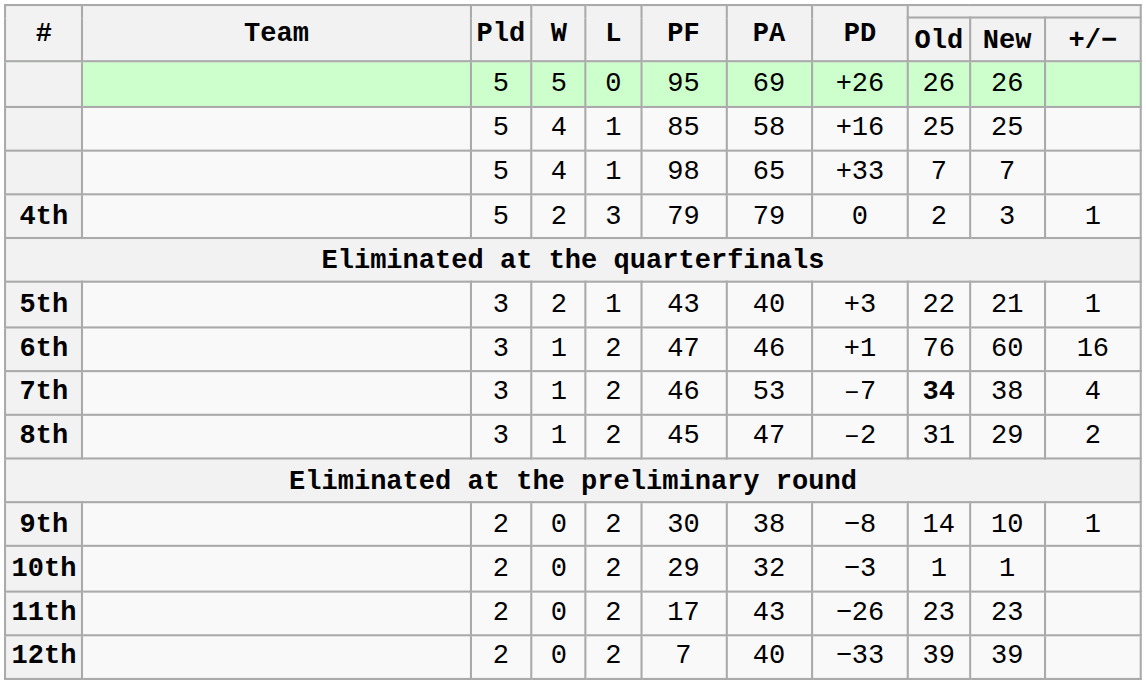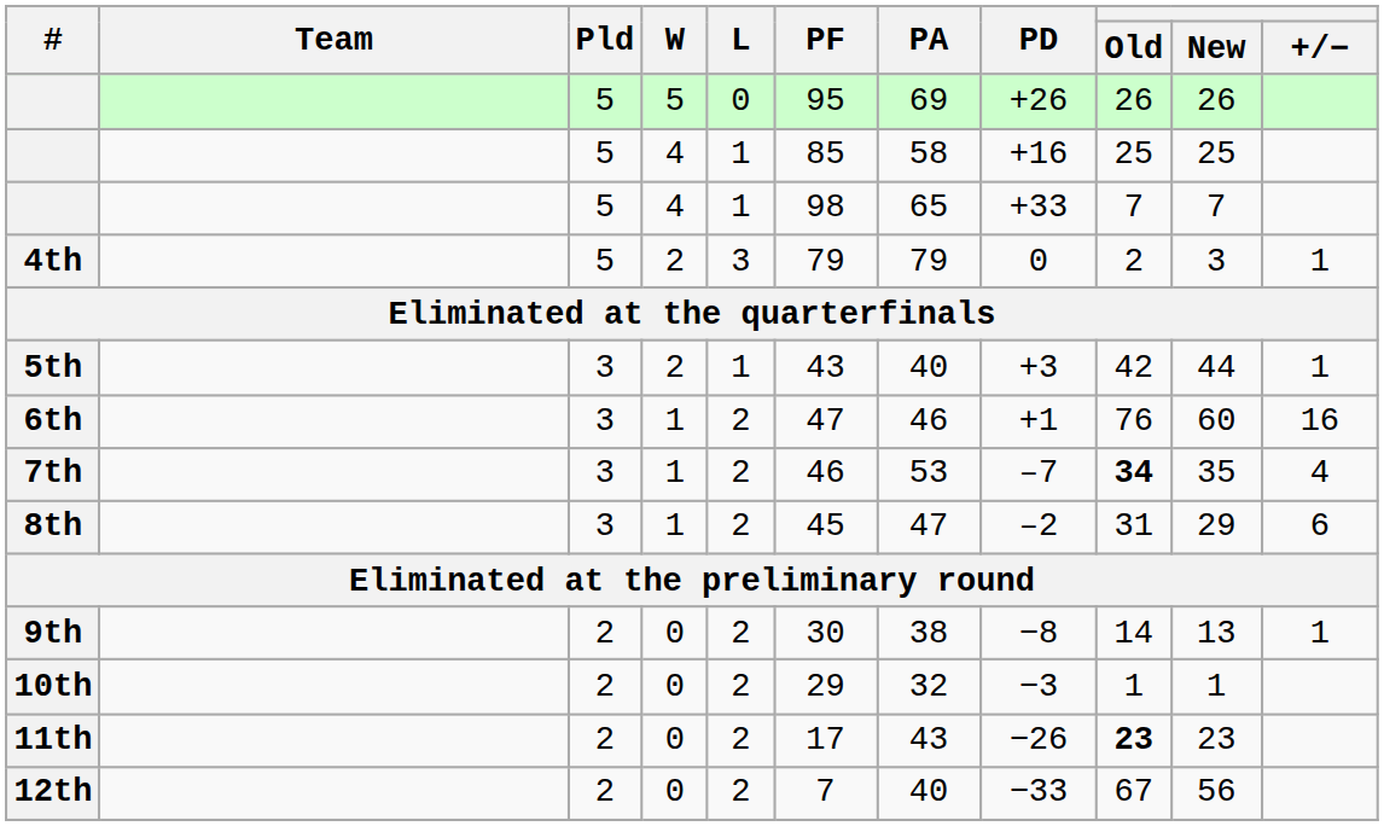5th | Old: 22 -> 42
5th | New: 21 -> 44
7th | New: 38 -> 35
8th | +/−: 2 -> 6
9th | New: 10 -> 13
11th | Old: normal -> bold
12th | Old: 39 -> 67
12th | New: 39 -> 56
